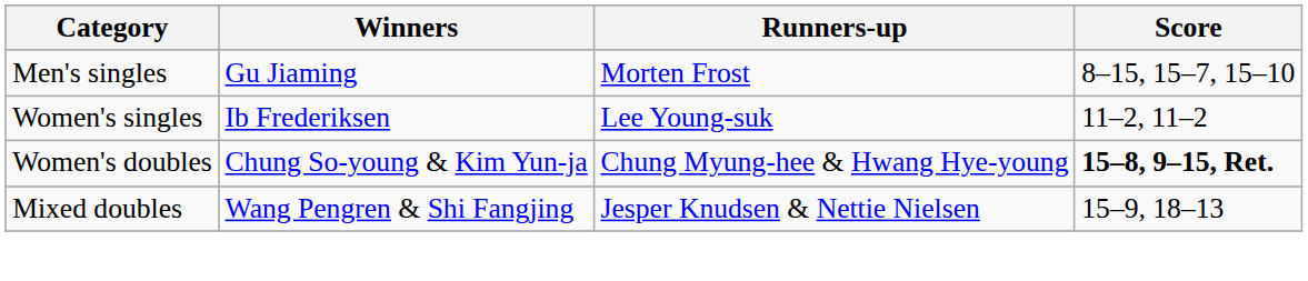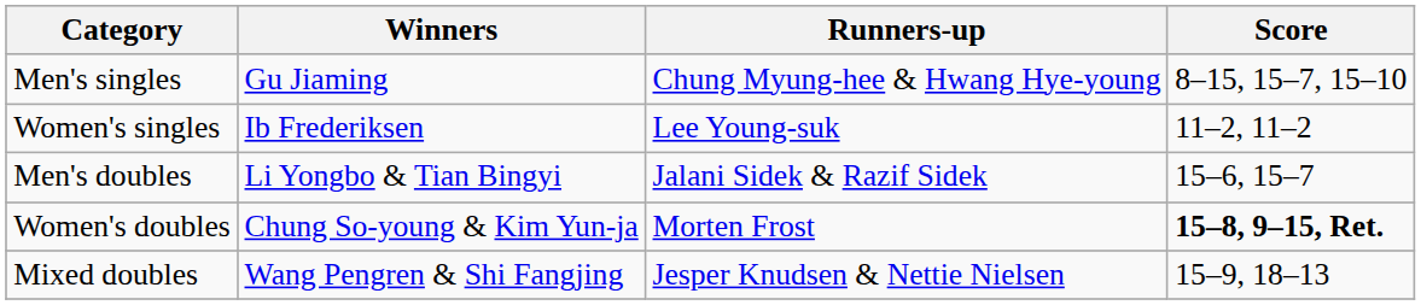Men's singles | Runners-up: Morten Frost -> Chung Myung-hee & Hwang Hye-young
+ row: Men's doubles | Li Yongbo & Tian Bingyi | Jalani Sidek & Razif Sidek | 15–6, 15–7
Women's doubles | Runners-up: Chung Myung-hee & Hwang Hye-young -> Morten Frost
